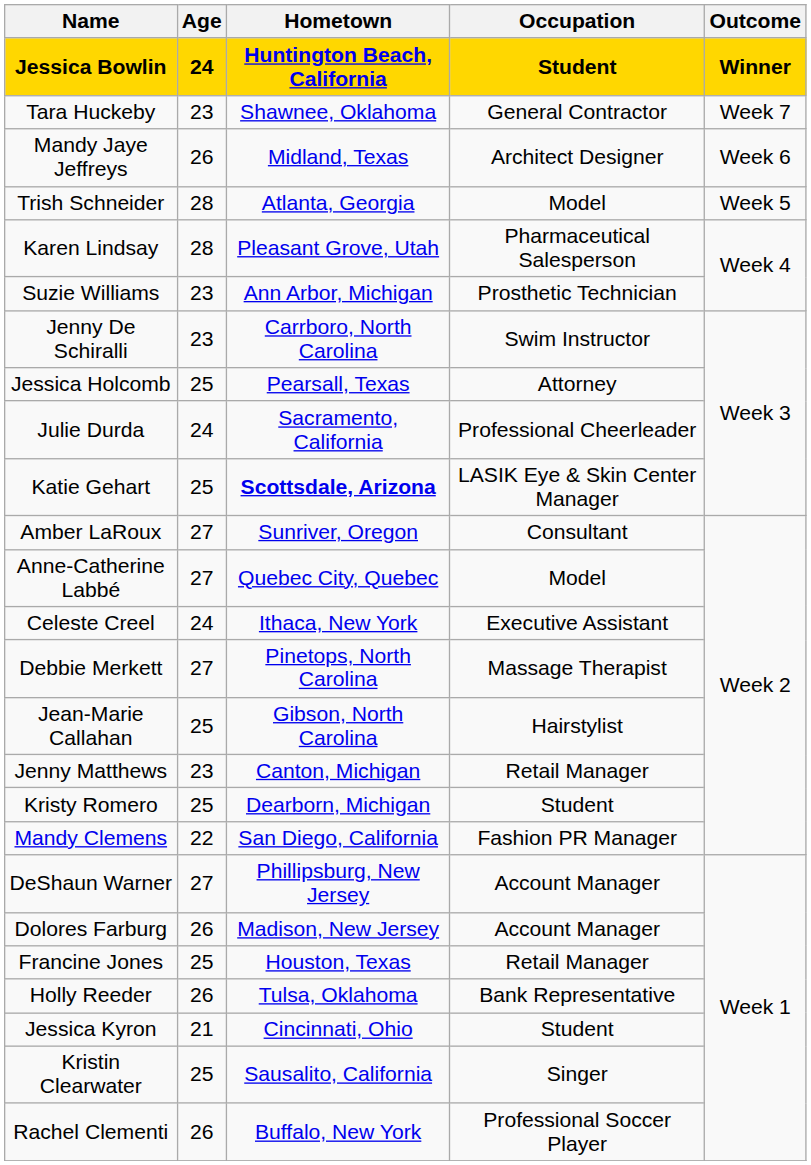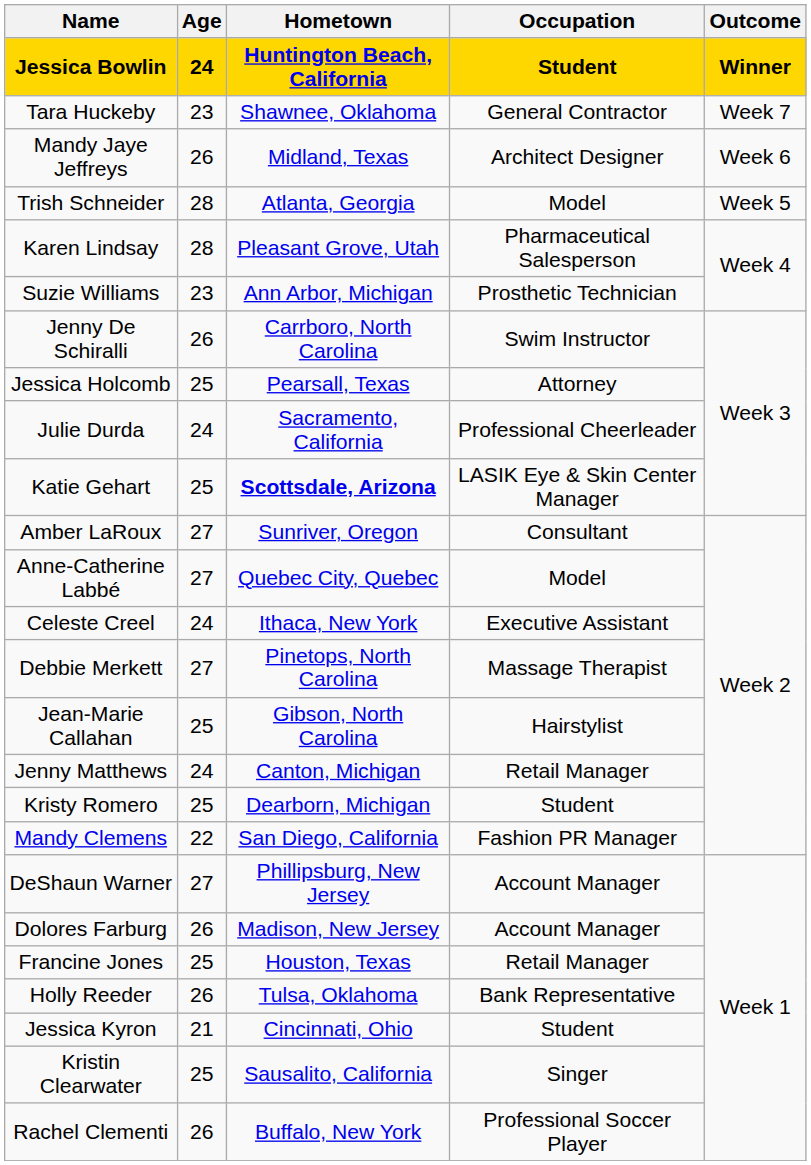Jenny De Schiralli | Age: 23 -> 26
Jenny Matthews | Age: 23 -> 24
